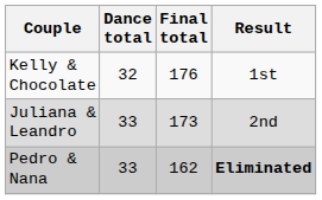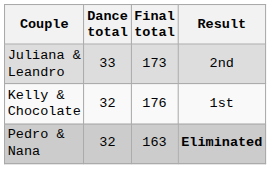rows swapped: Kelly & Chocolate <-> Juliana & Leandro
Pedro & Nana | Dance total: 33 -> 32
Pedro & Nana | Final total: 162 -> 163
